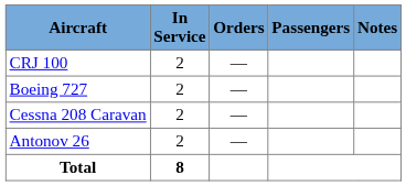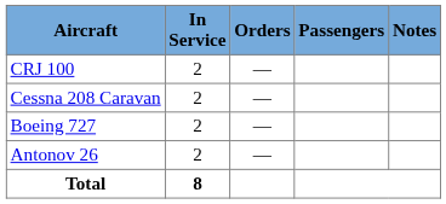rows swapped: Boeing 727 <-> Cessna 208 Caravan
